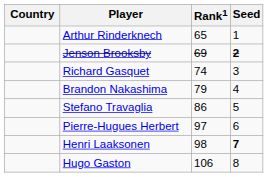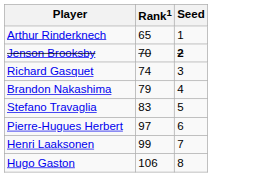- column: Country
Jenson Brooksby | Rank1: 69 -> 70
Stefano Travaglia | Rank1: 86 -> 83
Henri Laaksonen | Rank1: 98 -> 99
Henri Laaksonen | Seed: bold -> normal
